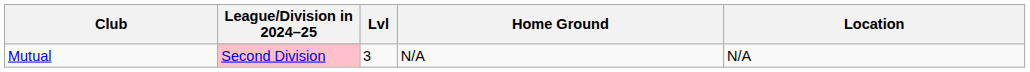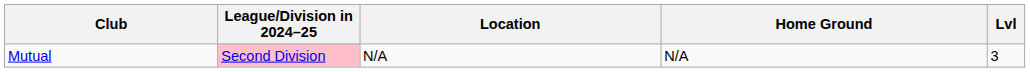columns swapped: Lvl <-> Location
